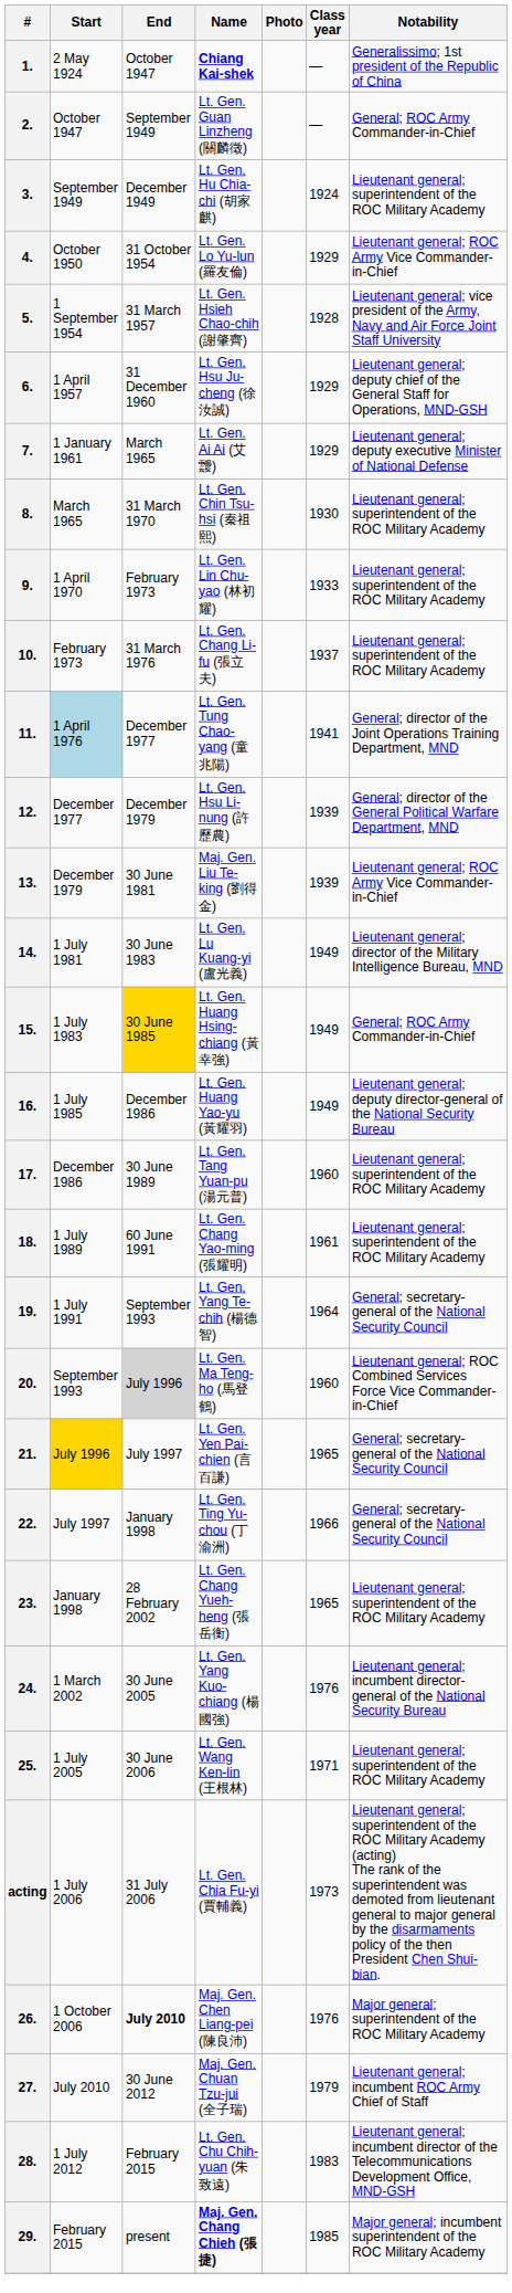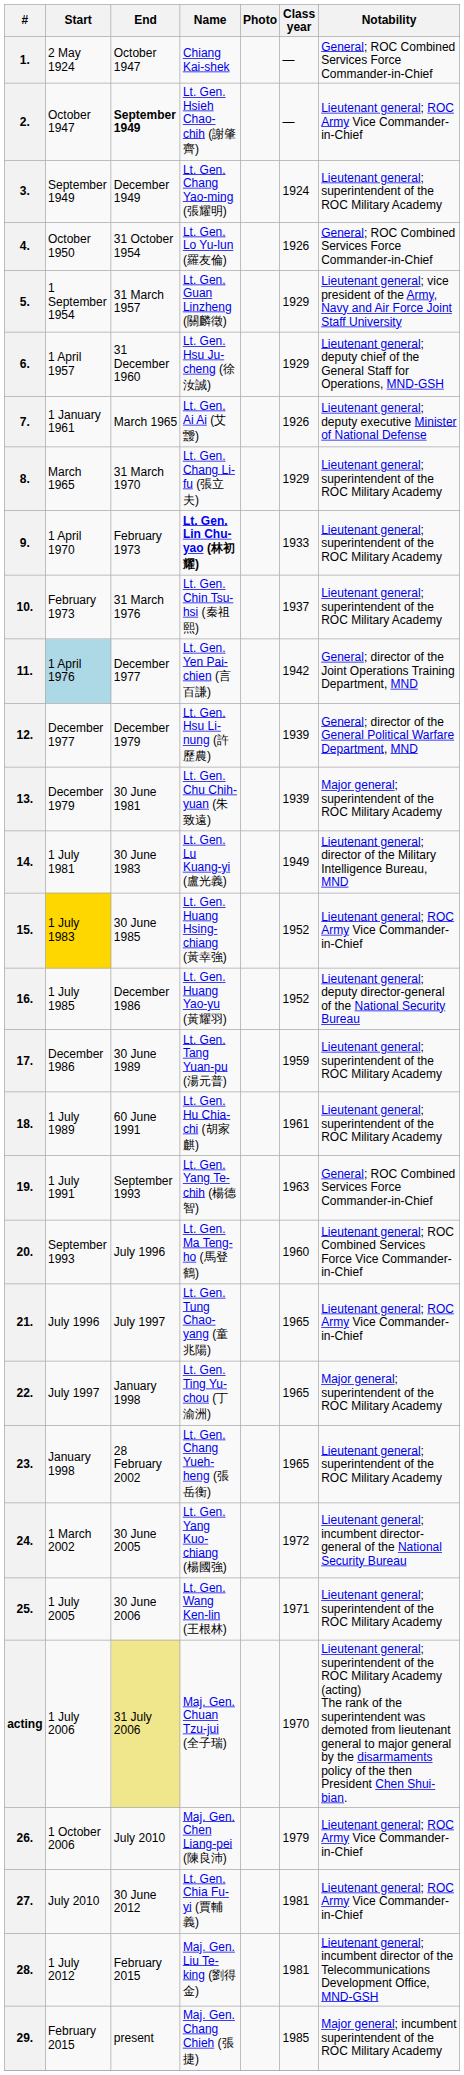1. | Name: bold -> normal
1. | Notability: Generalissimo; 1st president of the Republic of China -> General; ROC Combined Services Force Commander-in-Chief
2. | End: normal -> bold
2. | Name: Lt. Gen. Guan Linzheng (關麟徵) -> Lt. Gen. Hsieh Chao-chih (謝肇齊)
2. | Notability: General; ROC Army Commander-in-Chief -> Lieutenant general; ROC Army Vice Commander-in-Chief
3. | Name: Lt. Gen. Hu Chia-chi (胡家麒) -> Lt. Gen. Chang Yao-ming (張耀明)
4. | Class year: 1929 -> 1926
4. | Notability: Lieutenant general; ROC Army Vice Commander-in-Chief -> General; ROC Combined Services Force Commander-in-Chief
5. | Name: Lt. Gen. Hsieh Chao-chih (謝肇齊) -> Lt. Gen. Guan Linzheng (關麟徵)
5. | Class year: 1928 -> 1929
7. | Class year: 1929 -> 1926
8. | Name: Lt. Gen. Chin Tsu-hsi (秦祖熙) -> Lt. Gen. Chang Li-fu (張立夫)
8. | Class year: 1930 -> 1929
9. | Name: normal -> bold
10. | Name: Lt. Gen. Chang Li-fu (張立夫) -> Lt. Gen. Chin Tsu-hsi (秦祖熙)
11. | Name: Lt. Gen. Tung Chao-yang (童兆陽) -> Lt. Gen. Yen Pai-chien (言百謙)
11. | Class year: 1941 -> 1942
13. | Name: Maj. Gen. Liu Te-king (劉得金) -> Lt. Gen. Chu Chih-yuan (朱致遠)
13. | Notability: Lieutenant general; ROC Army Vice Commander-in-Chief -> Major general; superintendent of the ROC Military Academy
15. | Start: no background -> gold background
15. | End: gold background -> no background
15. | Class year: 1949 -> 1952
15. | Notability: General; ROC Army Commander-in-Chief -> Lieutenant general; ROC Army Vice Commander-in-Chief
16. | Class year: 1949 -> 1952
17. | Class year: 1960 -> 1959
18. | Name: Lt. Gen. Chang Yao-ming (張耀明) -> Lt. Gen. Hu Chia-chi (胡家麒)
19. | Class year: 1964 -> 1963
19. | Notability: General; secretary-general of the National Security Council -> General; ROC Combined Services Force Commander-in-Chief
20. | End: lightgrey background -> no background
21. | Start: gold background -> no background
21. | Name: Lt. Gen. Yen Pai-chien (言百謙) -> Lt. Gen. Tung Chao-yang (童兆陽)
21. | Notability: General; secretary-general of the National Security Council -> Lieutenant general; ROC Army Vice Commander-in-Chief
22. | Class year: 1966 -> 1965
22. | Notability: General; secretary-general of the National Security Council -> Major general; superintendent of the ROC Military Academy
24. | Class year: 1976 -> 1972
acting | End: no background -> khaki background
acting | Name: Lt. Gen. Chia Fu-yi (賈輔義) -> Maj. Gen. Chuan Tzu-jui (全子瑞)
acting | Class year: 1973 -> 1970
26. | End: bold -> normal
26. | Class year: 1976 -> 1979
26. | Notability: Major general; superintendent of the ROC Military Academy -> Lieutenant general; ROC Army Vice Commander-in-Chief
27. | Name: Maj. Gen. Chuan Tzu-jui (全子瑞) -> Lt. Gen. Chia Fu-yi (賈輔義)
27. | Class year: 1979 -> 1981
27. | Notability: Lieutenant general; incumbent ROC Army Chief of Staff -> Lieutenant general; ROC Army Vice Commander-in-Chief
28. | Name: Lt. Gen. Chu Chih-yuan (朱致遠) -> Maj. Gen. Liu Te-king (劉得金)
28. | Class year: 1983 -> 1981
29. | Name: bold -> normal
